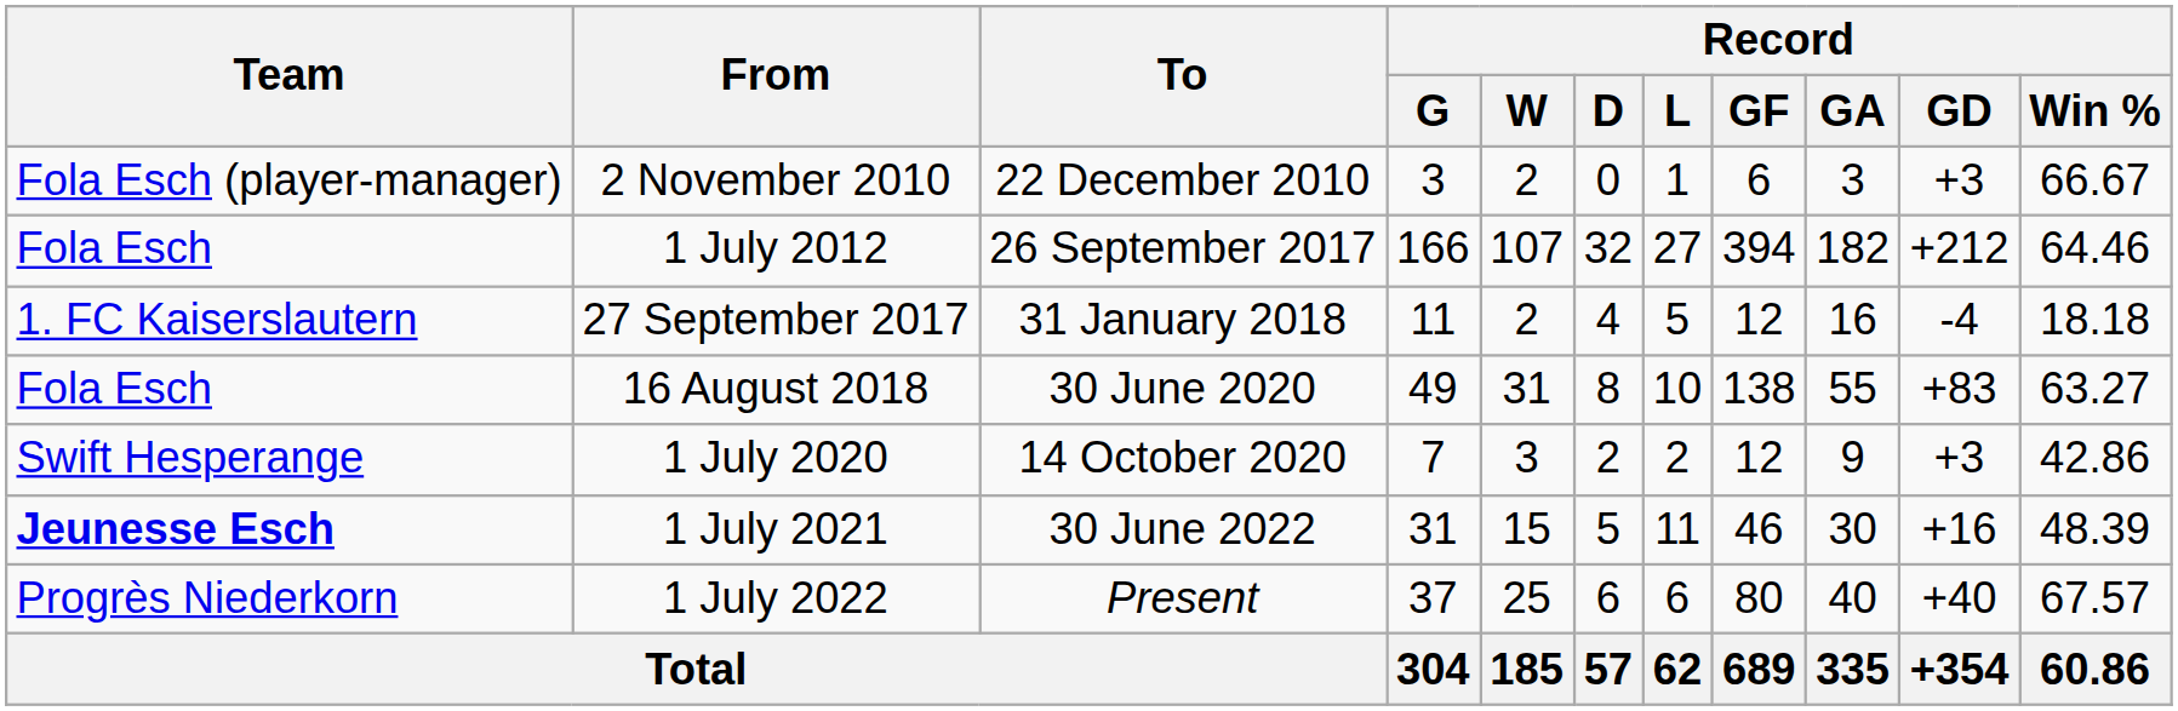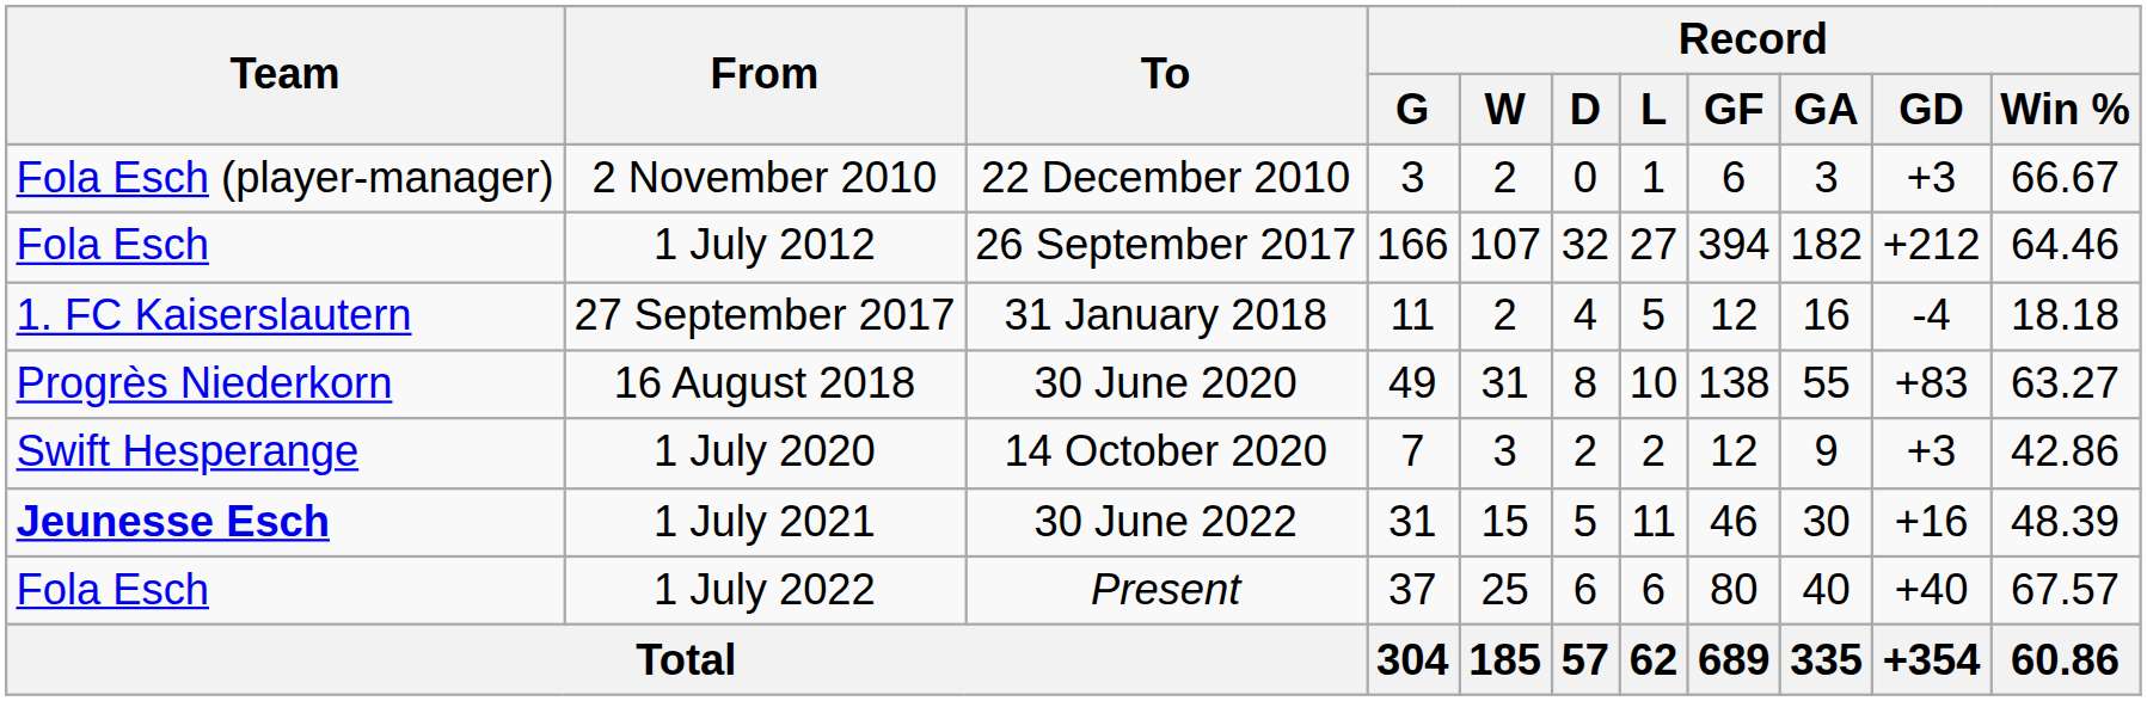16 August 2018 | Team: Fola Esch -> Progrès Niederkorn
1 July 2022 | Team: Progrès Niederkorn -> Fola Esch
